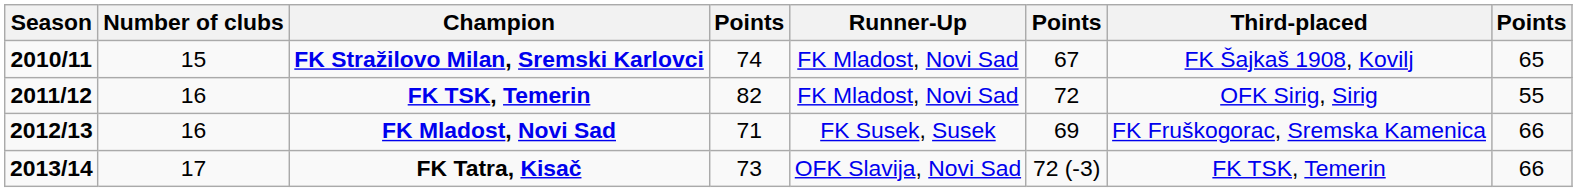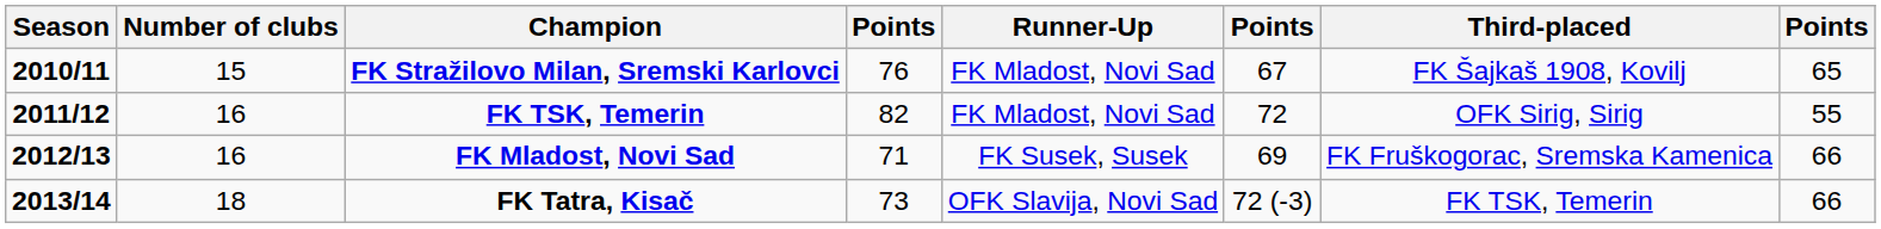FK Stražilovo Milan, Sremski Karlovci | column 4: 74 -> 76
FK Tatra, Kisač | Number of clubs: 17 -> 18
